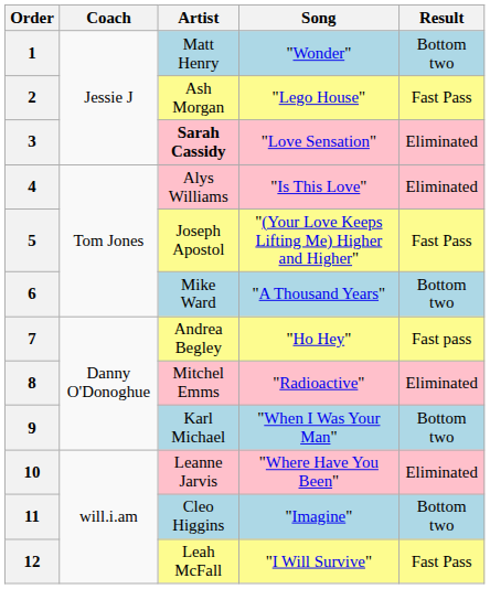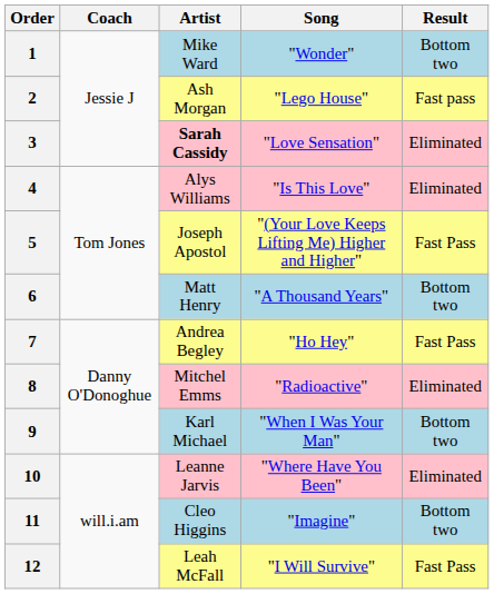1 | Artist: Matt Henry -> Mike Ward
2 | Result: Fast Pass -> Fast pass
6 | Artist: Mike Ward -> Matt Henry
7 | Result: Fast pass -> Fast Pass
